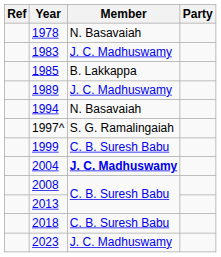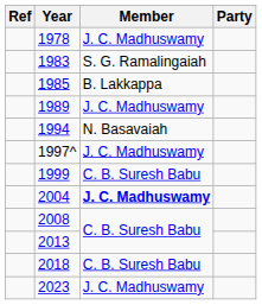1978 | Member: N. Basavaiah -> J. C. Madhuswamy
1983 | Member: J. C. Madhuswamy -> S. G. Ramalingaiah
1997^ | Member: S. G. Ramalingaiah -> J. C. Madhuswamy
